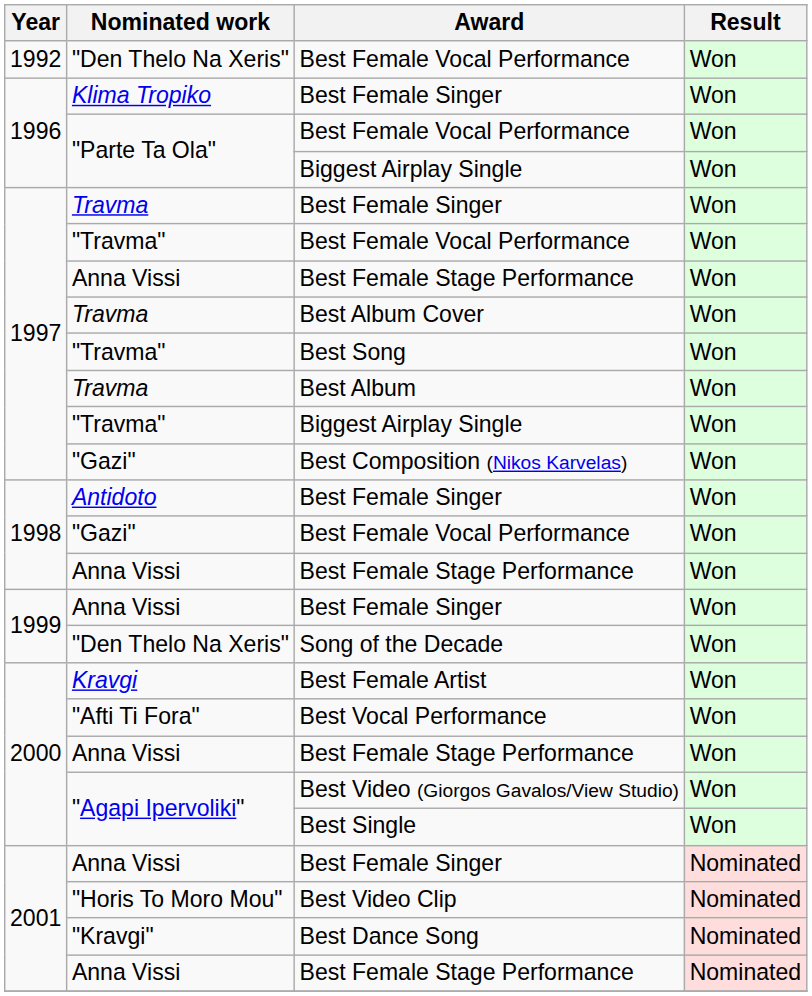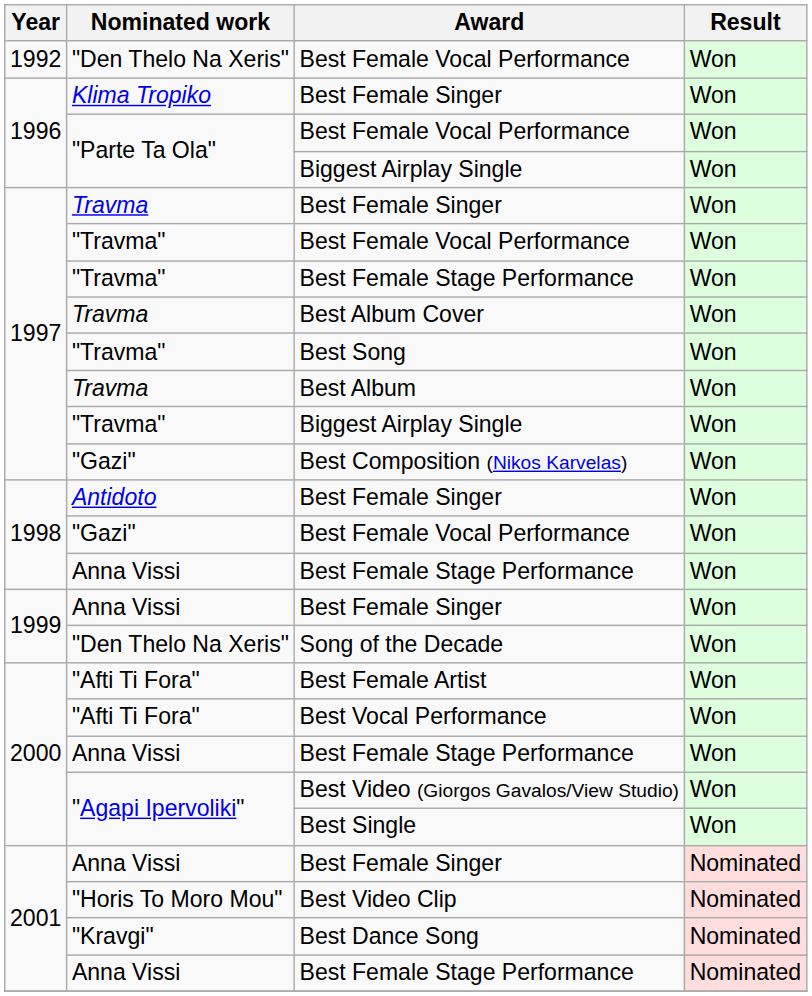1997 / Best Female Stage Performance | Nominated work: Anna Vissi -> "Travma"
Best Female Artist | Nominated work: Kravgi -> "Afti Ti Fora"
